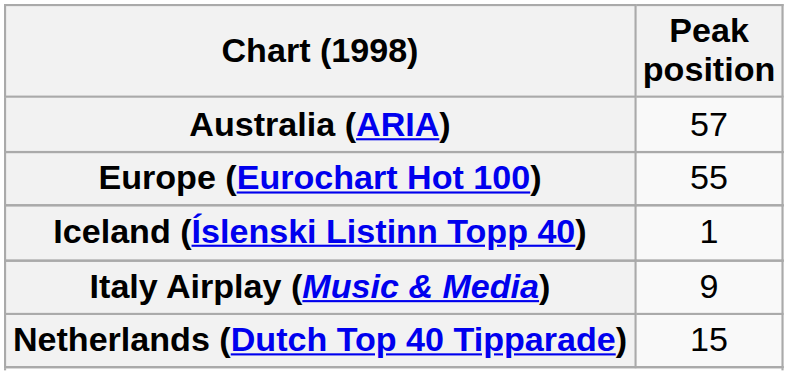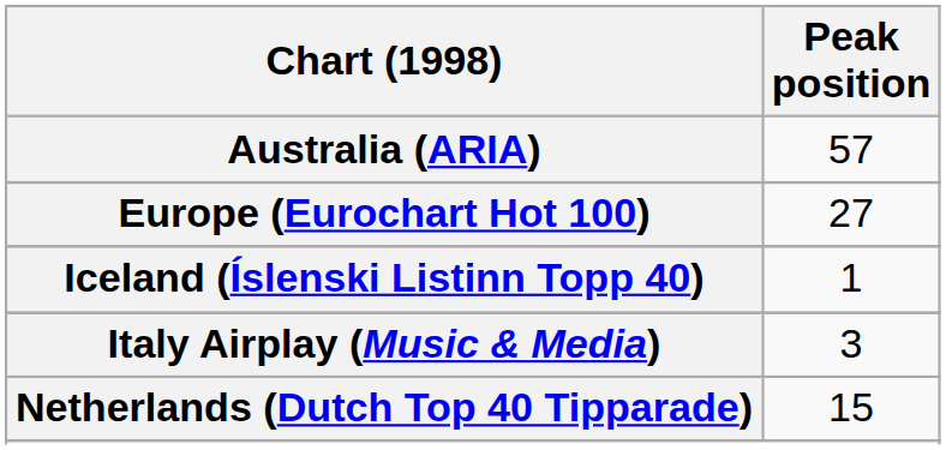Europe (Eurochart Hot 100) | Peak position: 55 -> 27
Italy Airplay (Music & Media) | Peak position: 9 -> 3
